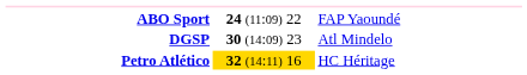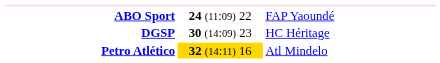DGSP | column 3: Atl Mindelo -> HC Héritage
Petro Atlético | column 3: HC Héritage -> Atl Mindelo
